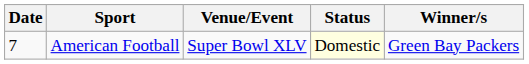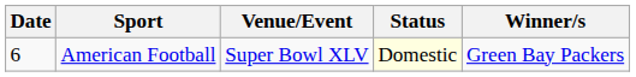American Football | Date: 7 -> 6
